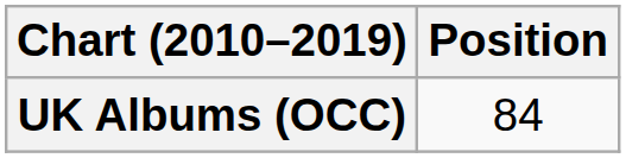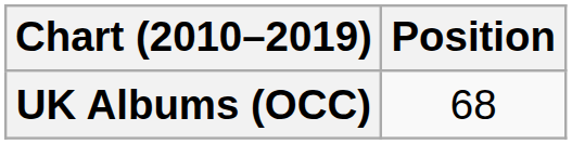UK Albums (OCC) | Position: 84 -> 68
